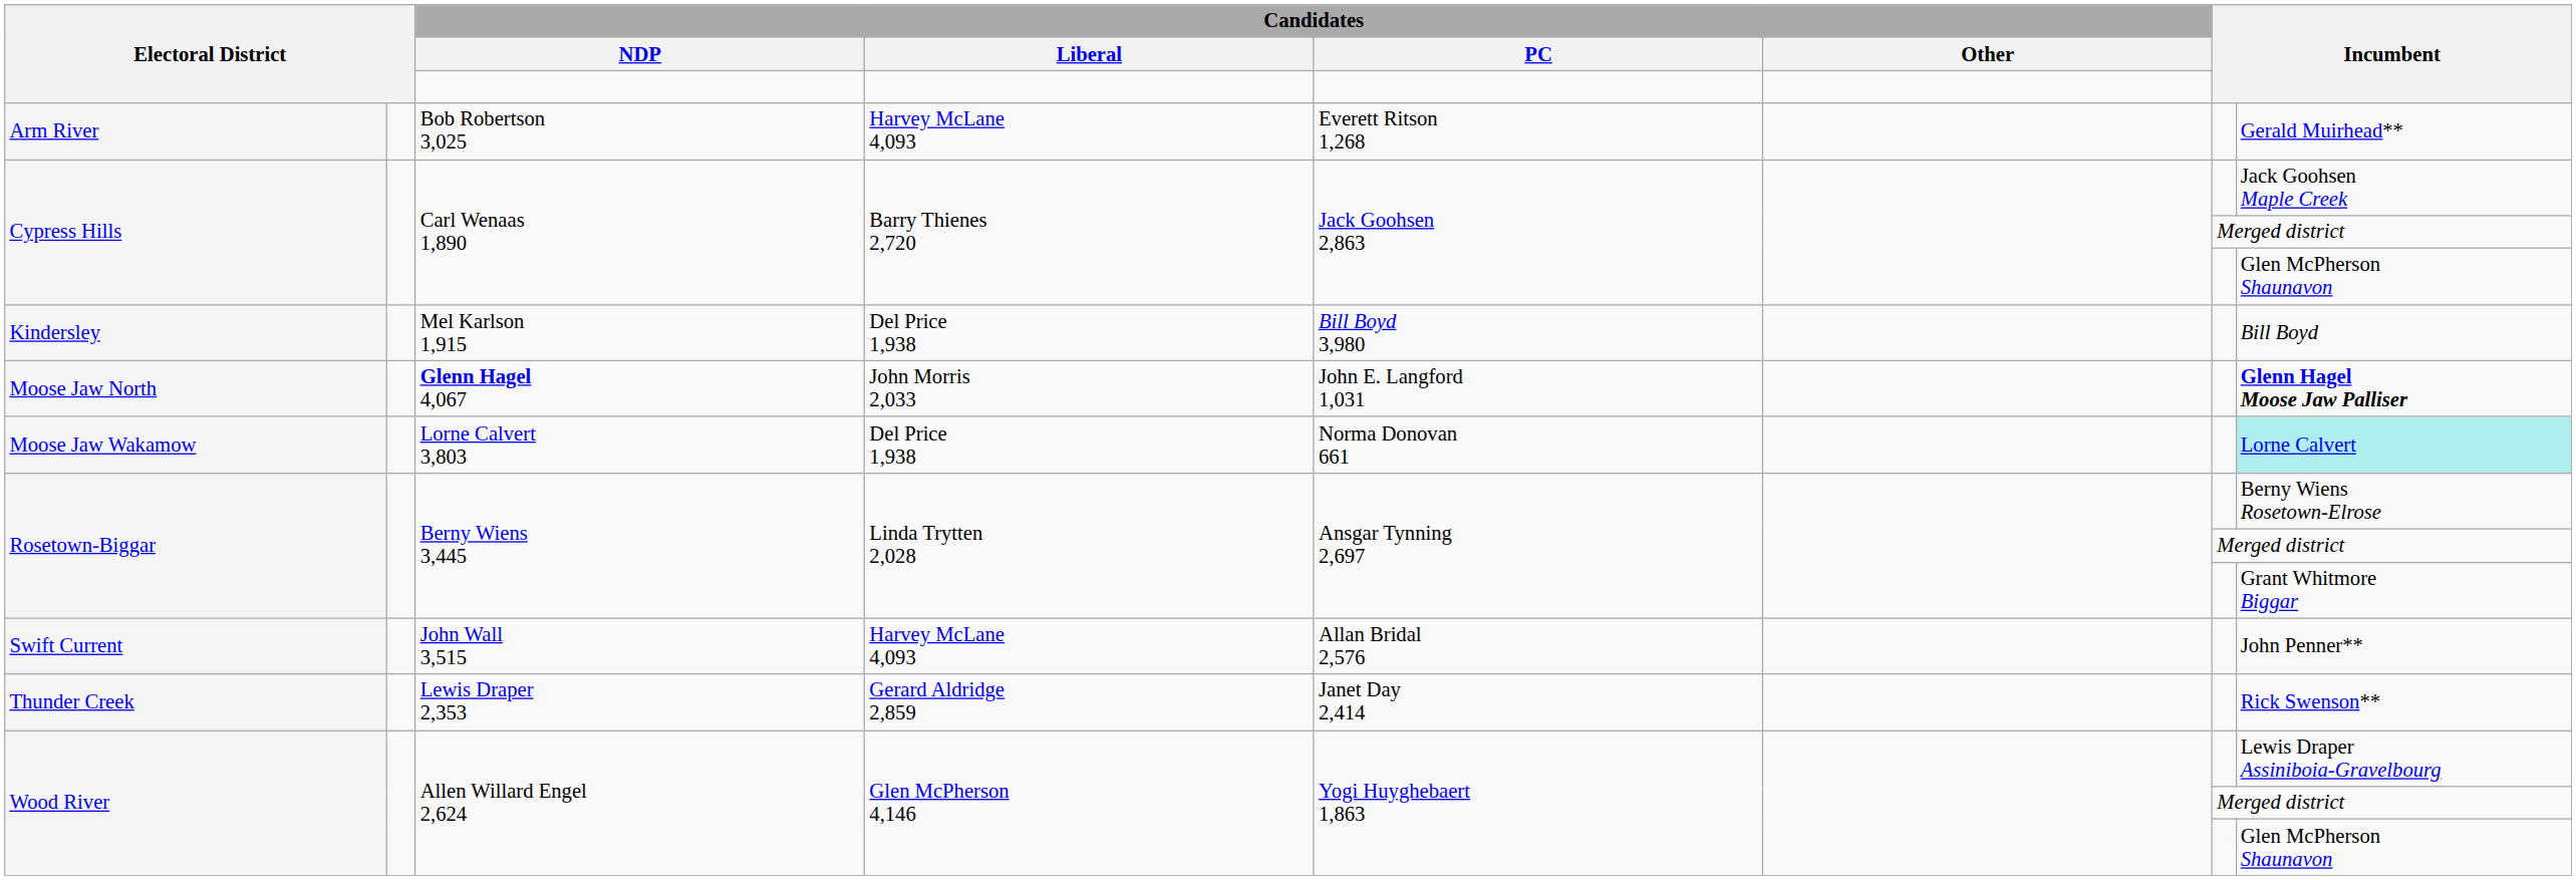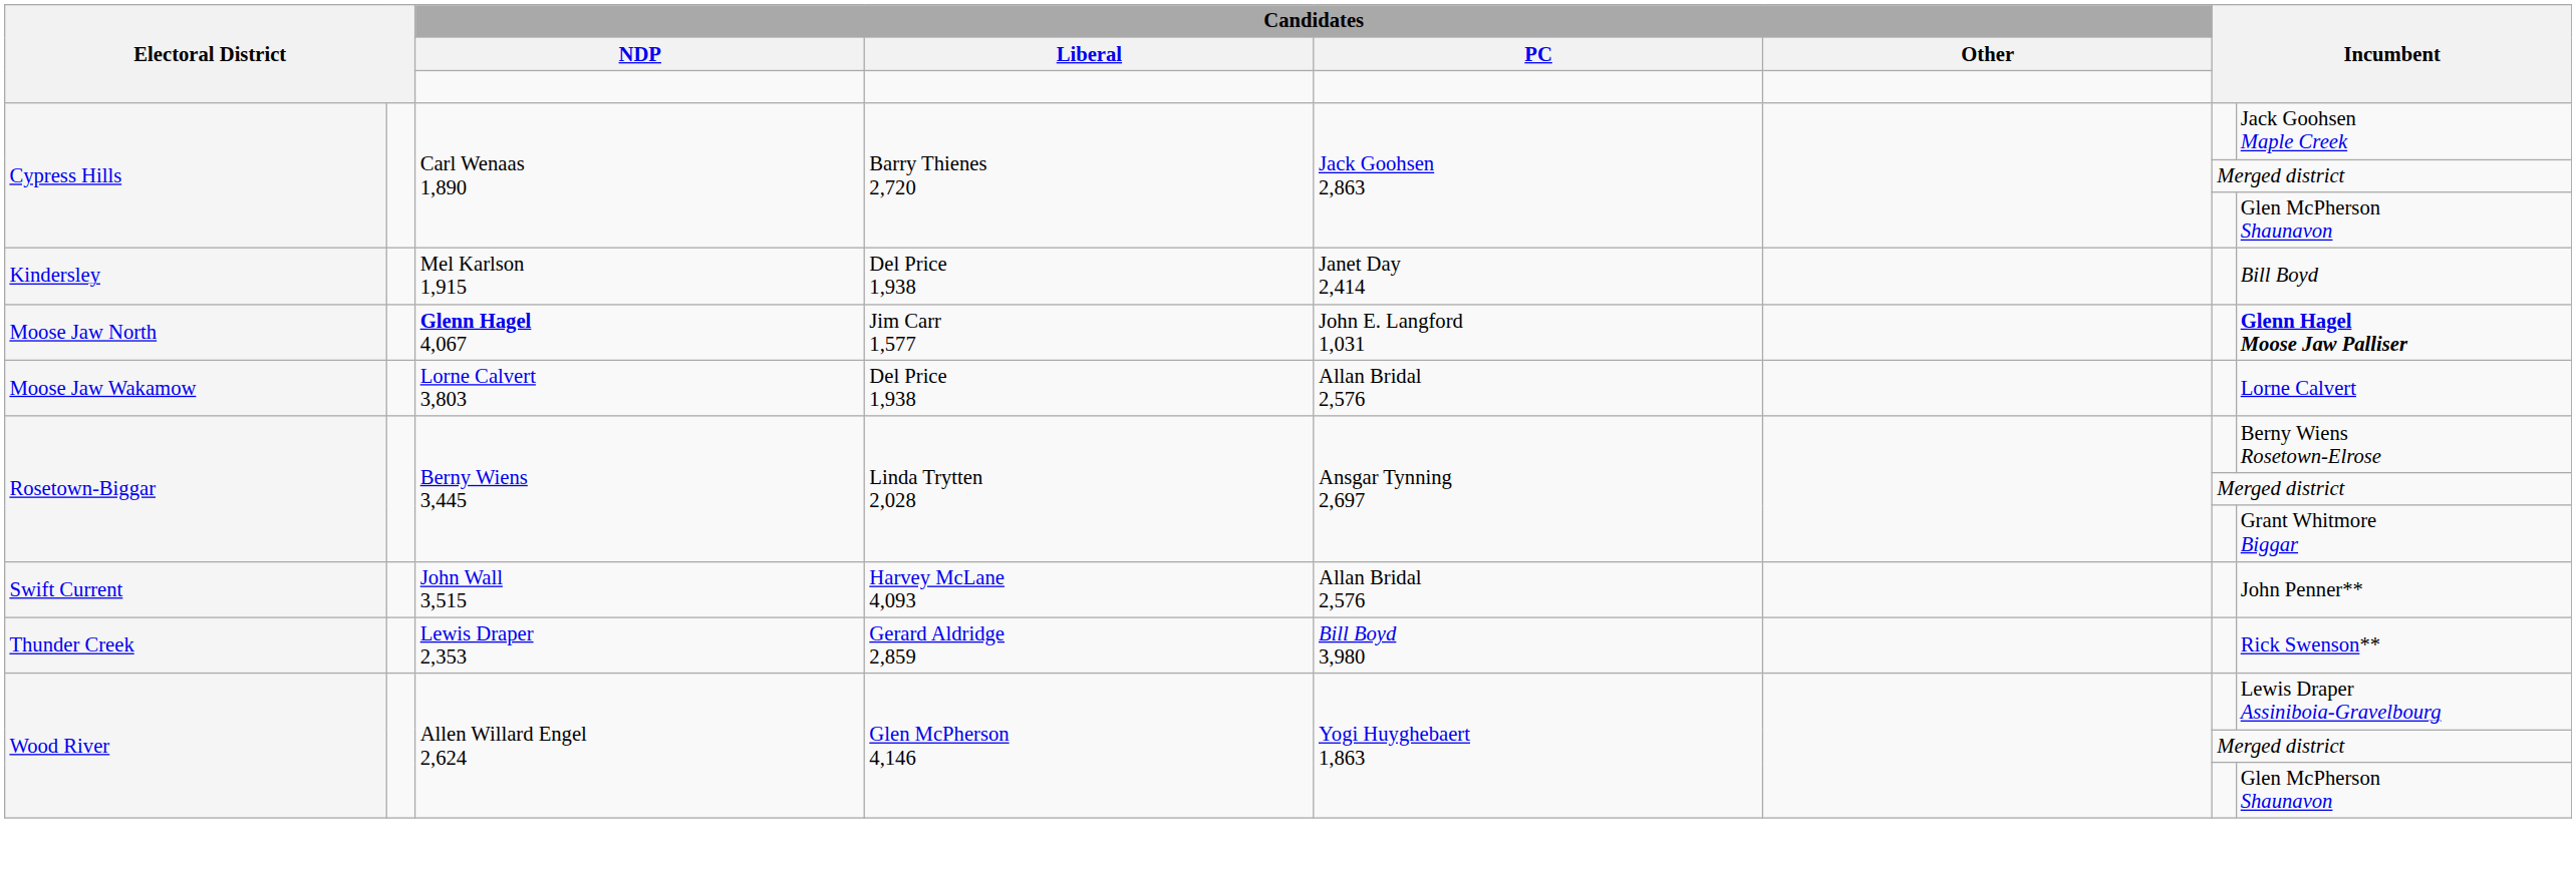- row: Arm River | Bob Robertson 3,025 | Harvey McLane 4,093 | Everett Ritson 1,268 | Gerald Muirhead**
Kindersley | Candidates / PC: Bill Boyd 3,980 -> Janet Day 2,414
Moose Jaw North | Candidates / Liberal: John Morris 2,033 -> Jim Carr 1,577
Moose Jaw Wakamow | Candidates / PC: Norma Donovan 661 -> Allan Bridal 2,576
Moose Jaw Wakamow | column 8: paleturquoise background -> no background
Thunder Creek | Candidates / PC: Janet Day 2,414 -> Bill Boyd 3,980
